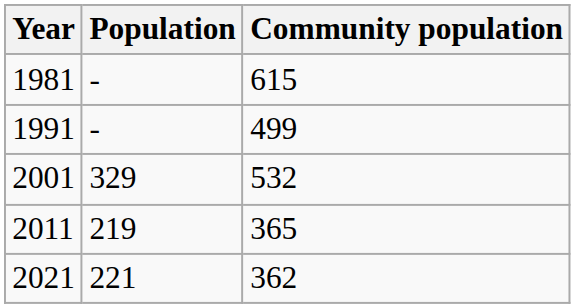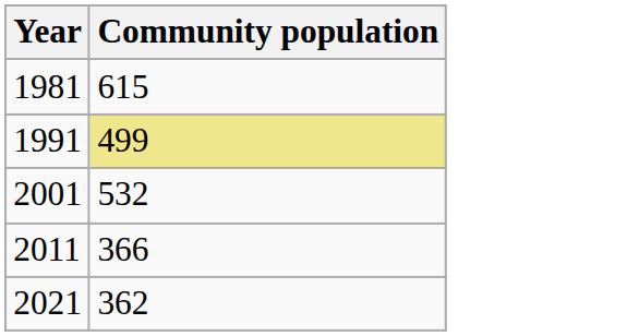- column: Population | - | - | 329 | 219 | 221
1991 | Community population: no background -> khaki background
2011 | Community population: 365 -> 366
